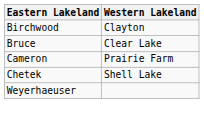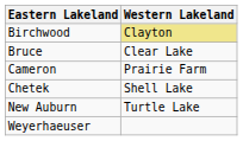Birchwood | Western Lakeland: no background -> khaki background
+ row: New Auburn | Turtle Lake
